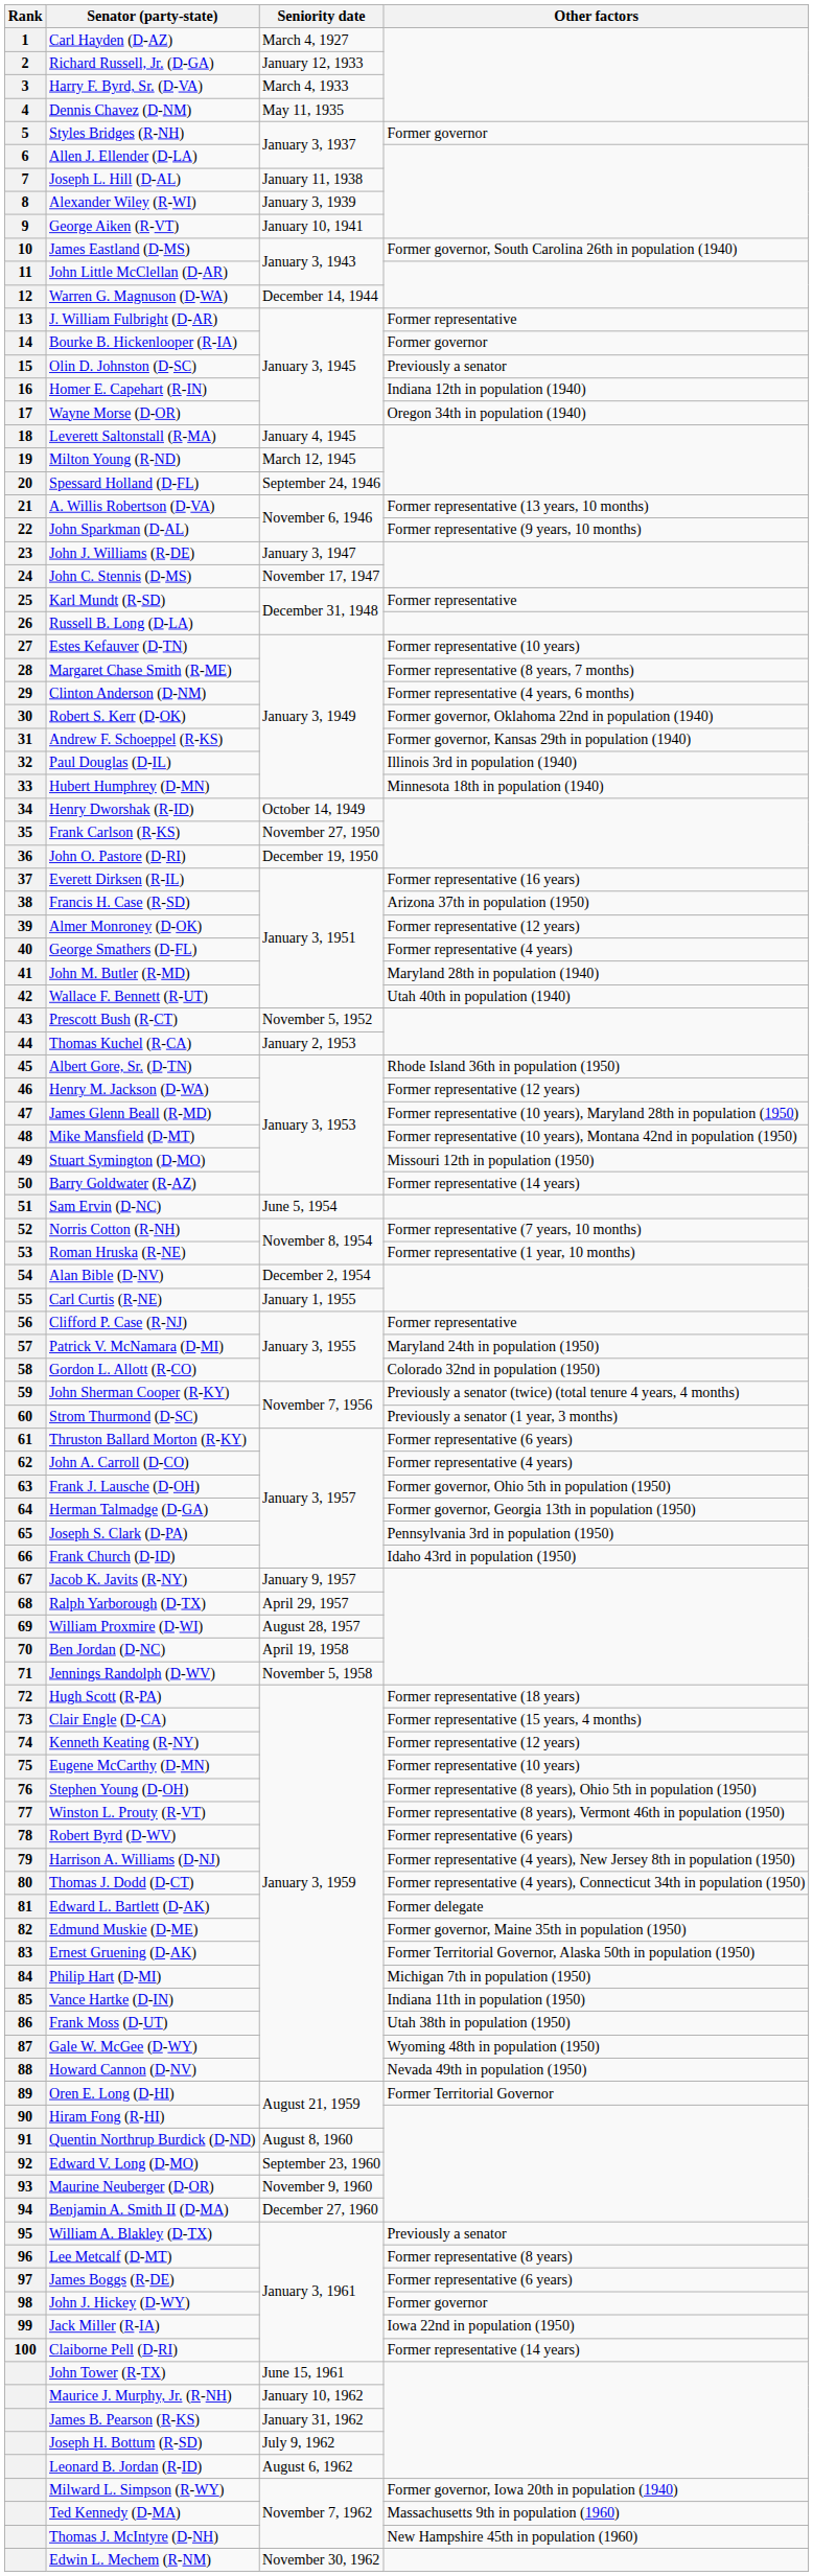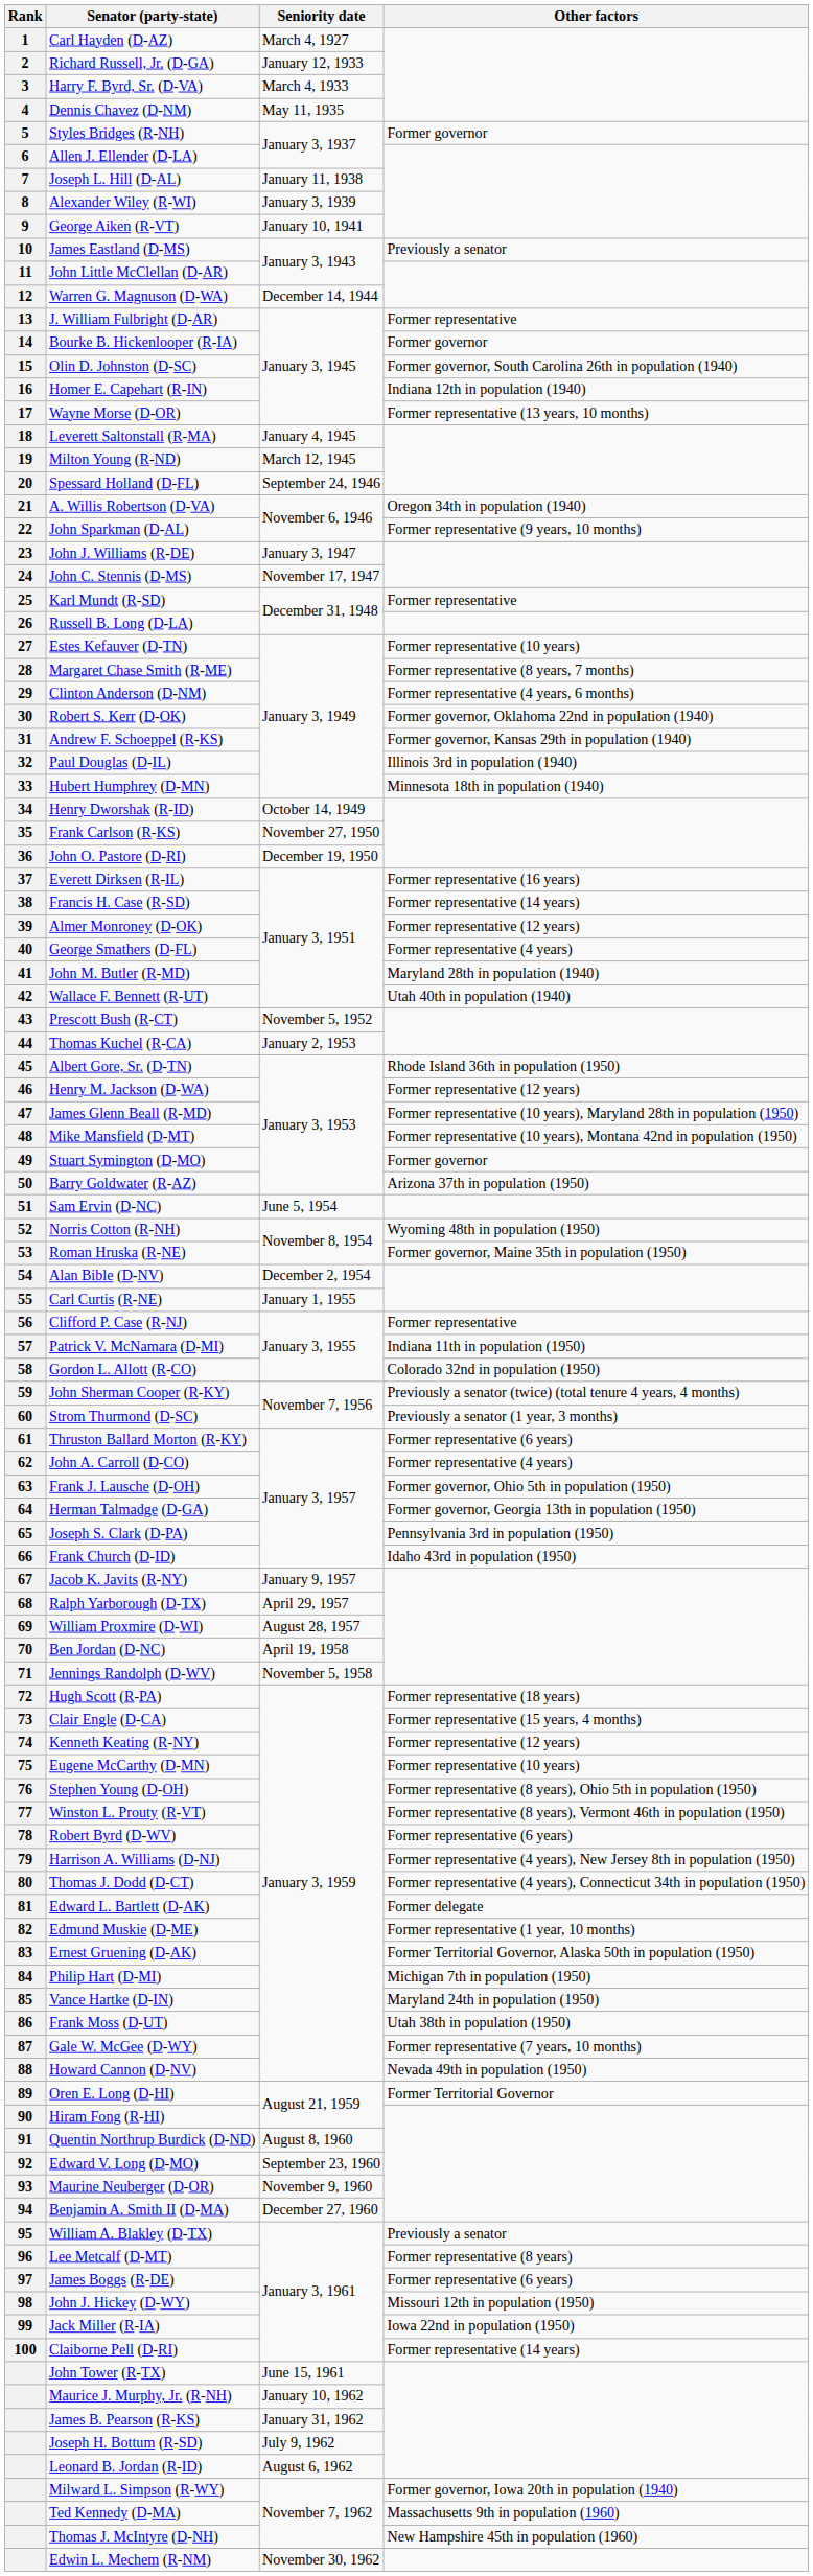James Eastland (D-MS) | Other factors: Former governor, South Carolina 26th in population (1940) -> Previously a senator
Olin D. Johnston (D-SC) | Other factors: Previously a senator -> Former governor, South Carolina 26th in population (1940)
Wayne Morse (D-OR) | Other factors: Oregon 34th in population (1940) -> Former representative (13 years, 10 months)
A. Willis Robertson (D-VA) | Other factors: Former representative (13 years, 10 months) -> Oregon 34th in population (1940)
Francis H. Case (R-SD) | Other factors: Arizona 37th in population (1950) -> Former representative (14 years)
Stuart Symington (D-MO) | Other factors: Missouri 12th in population (1950) -> Former governor
Barry Goldwater (R-AZ) | Other factors: Former representative (14 years) -> Arizona 37th in population (1950)
Norris Cotton (R-NH) | Other factors: Former representative (7 years, 10 months) -> Wyoming 48th in population (1950)
Roman Hruska (R-NE) | Other factors: Former representative (1 year, 10 months) -> Former governor, Maine 35th in population (1950)
Patrick V. McNamara (D-MI) | Other factors: Maryland 24th in population (1950) -> Indiana 11th in population (1950)
Edmund Muskie (D-ME) | Other factors: Former governor, Maine 35th in population (1950) -> Former representative (1 year, 10 months)
Vance Hartke (D-IN) | Other factors: Indiana 11th in population (1950) -> Maryland 24th in population (1950)
Gale W. McGee (D-WY) | Other factors: Wyoming 48th in population (1950) -> Former representative (7 years, 10 months)
John J. Hickey (D-WY) | Other factors: Former governor -> Missouri 12th in population (1950)
